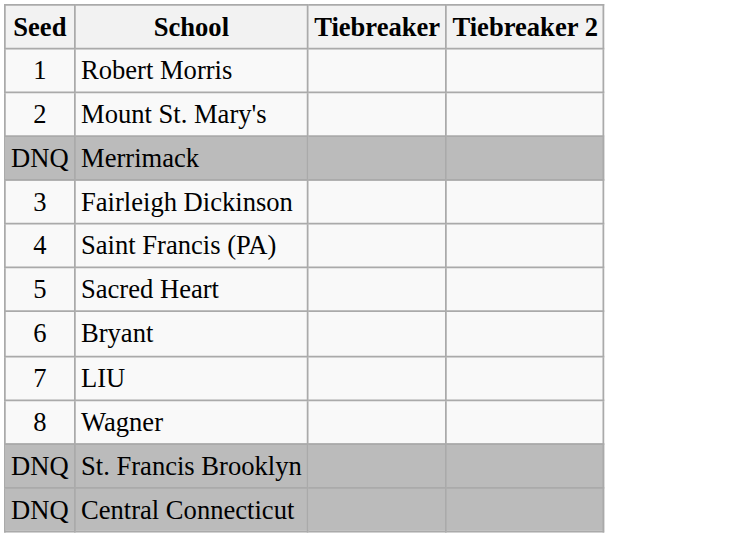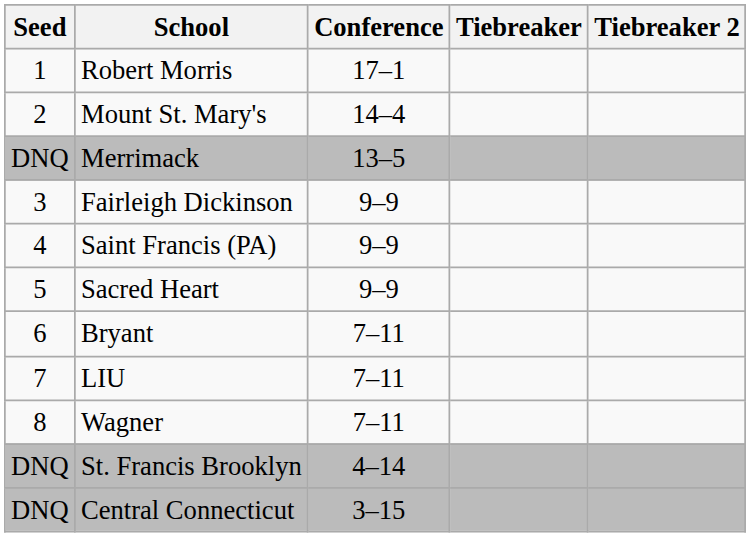+ column: Conference | 17–1 | 14–4 | 13–5 | 9–9 | 9–9 | 9–9 | 7–11 | 7–11 | 7–11 | 4–14 | 3–15
